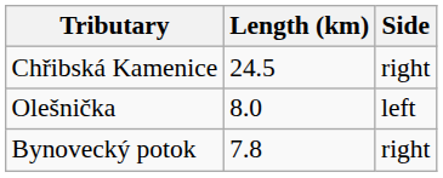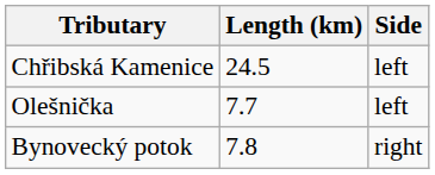Chřibská Kamenice | Side: right -> left
Olešnička | Length (km): 8.0 -> 7.7
